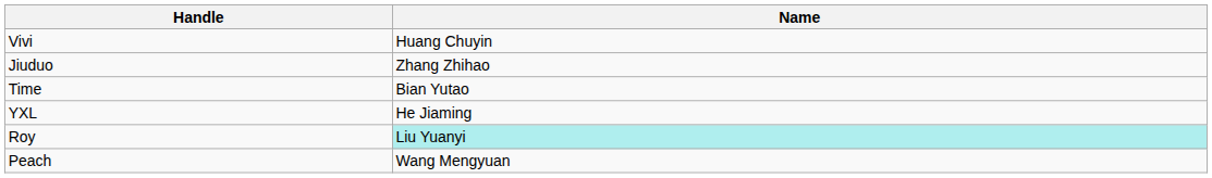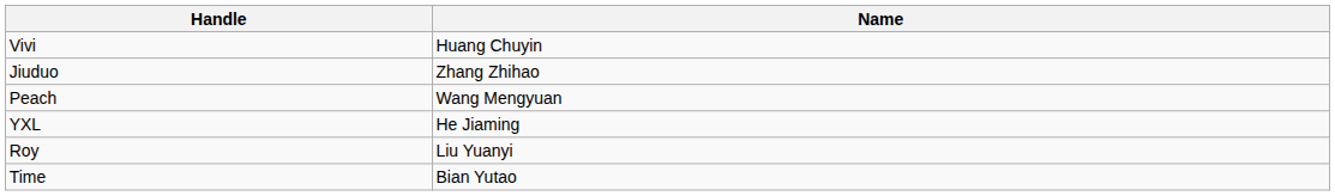rows swapped: Peach <-> Time
Roy | Name: paleturquoise background -> no background
